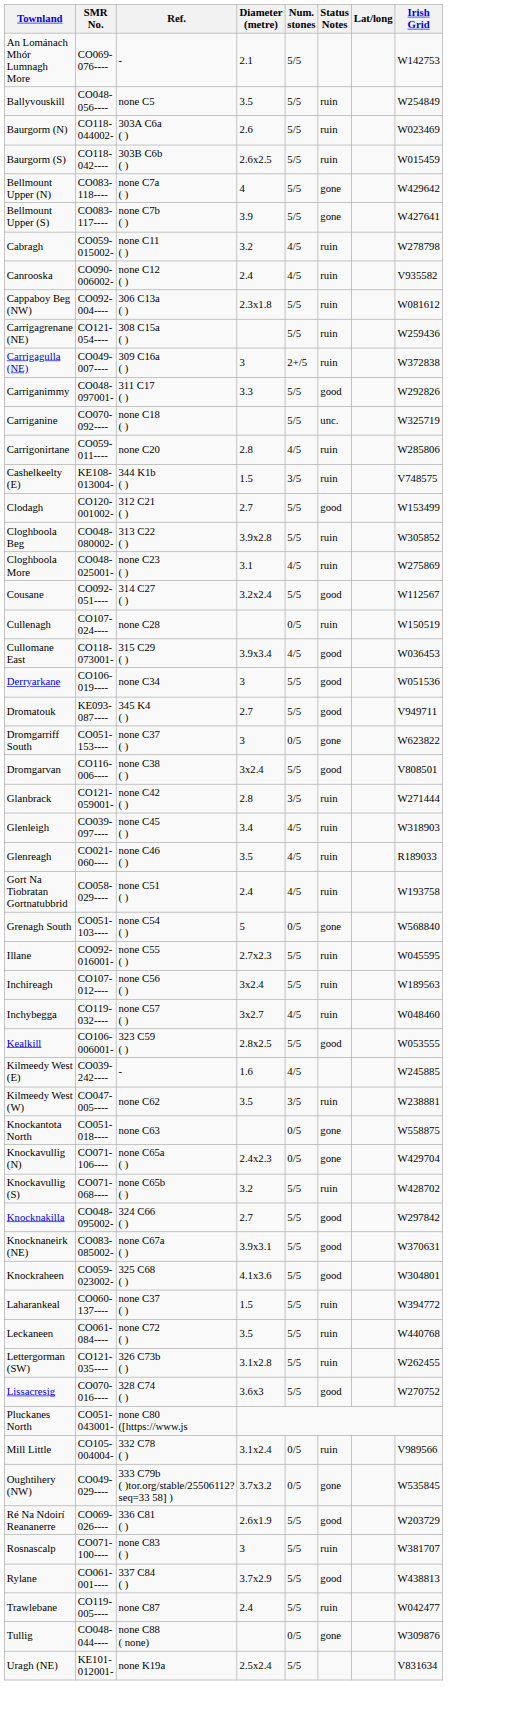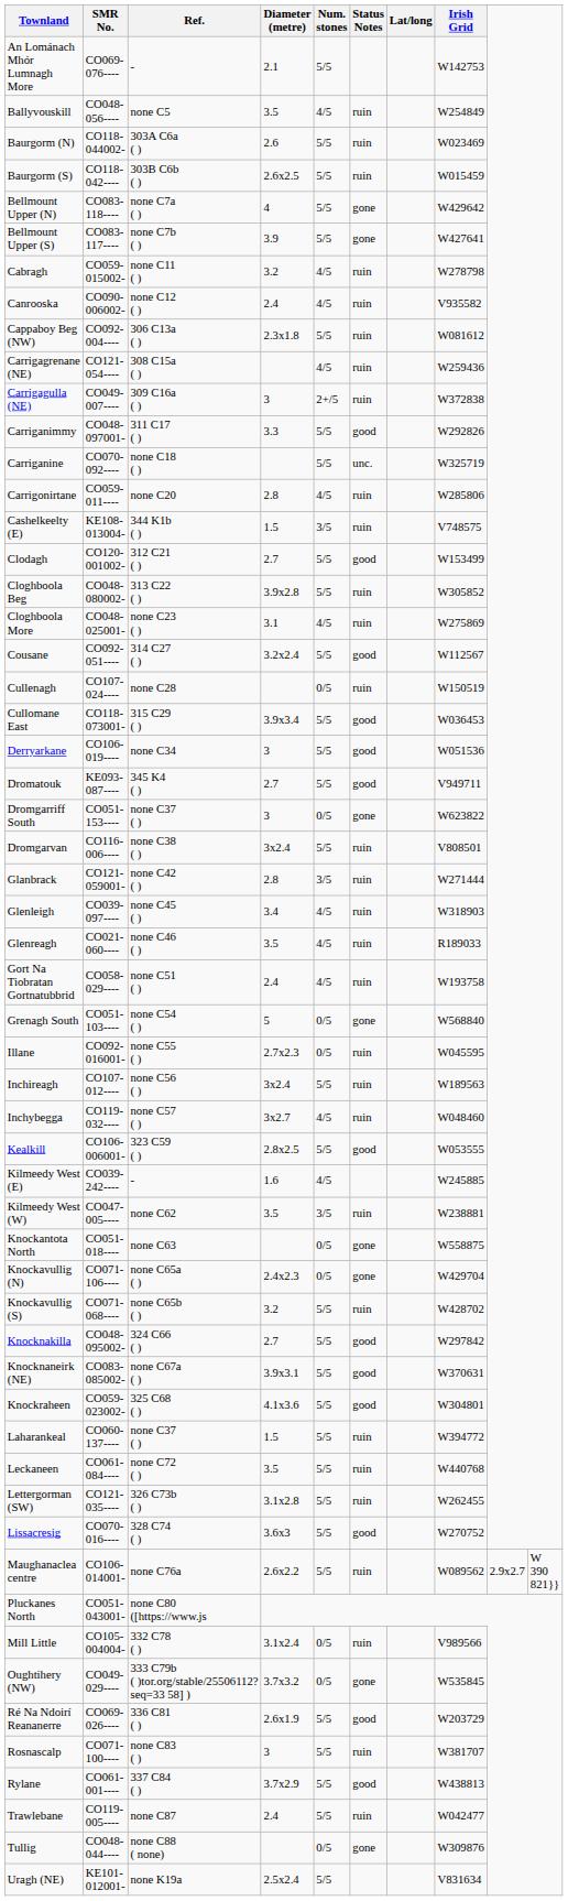Ballyvouskill | Num. stones: 5/5 -> 4/5
Carrigagrenane (NE) | Num. stones: 5/5 -> 4/5
Cullomane East | Num. stones: 4/5 -> 5/5
Dromgarvan | Status Notes: good -> ruin
Illane | Num. stones: 5/5 -> 0/5
+ row: Maughanaclea centre | CO106-014001- | none C76a | 2.6x2.2 | 5/5 | ruin | W089562 | 2.9x2.7 | W 390 821}}
